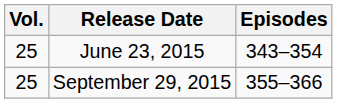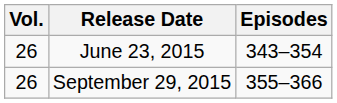June 23, 2015 | Vol.: 25 -> 26
September 29, 2015 | Vol.: 25 -> 26
